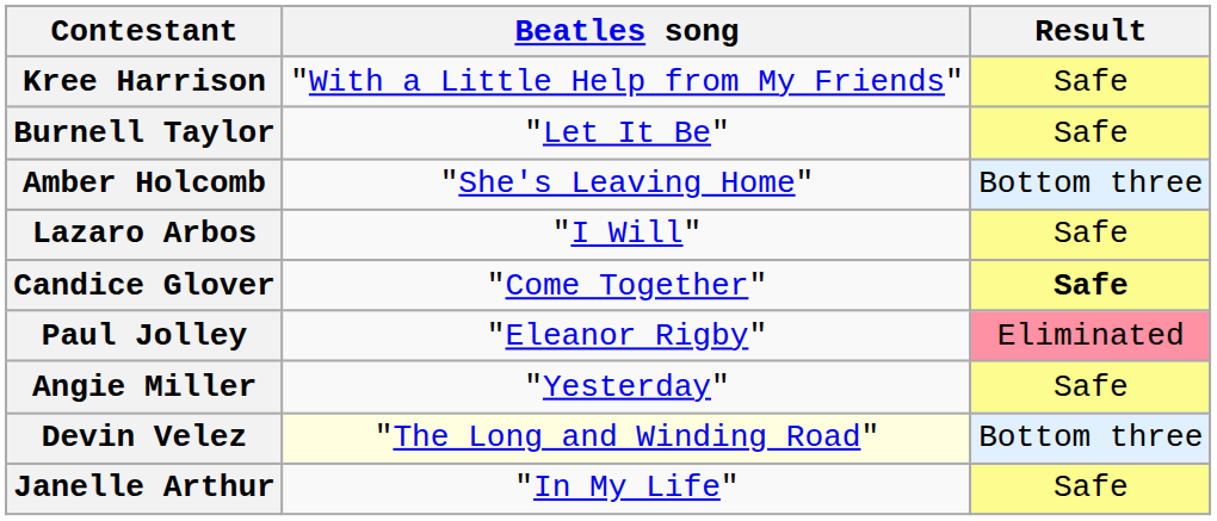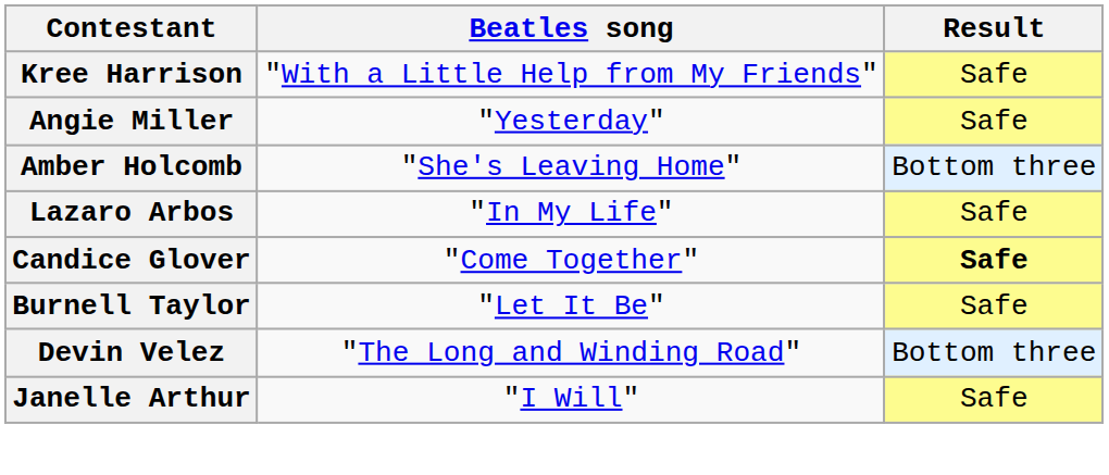rows swapped: Burnell Taylor <-> Angie Miller
Lazaro Arbos | Beatles song: "I Will" -> "In My Life"
- row: Paul Jolley | "Eleanor Rigby" | Eliminated
Devin Velez | Beatles song: lightyellow background -> no background
Janelle Arthur | Beatles song: "In My Life" -> "I Will"
